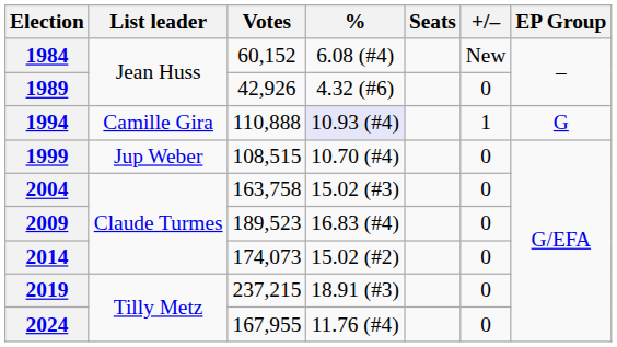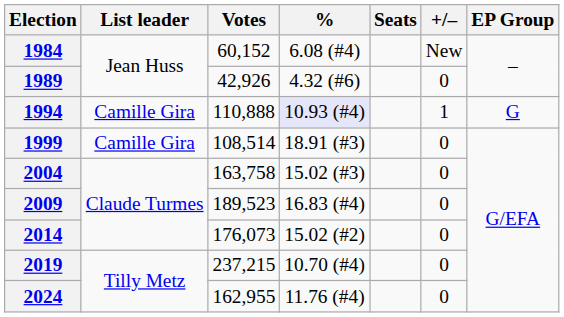1999 | List leader: Jup Weber -> Camille Gira
1999 | Votes: 108,515 -> 108,514
1999 | %: 10.70 (#4) -> 18.91 (#3)
2014 | Votes: 174,073 -> 176,073
2019 | %: 18.91 (#3) -> 10.70 (#4)
2024 | Votes: 167,955 -> 162,955
